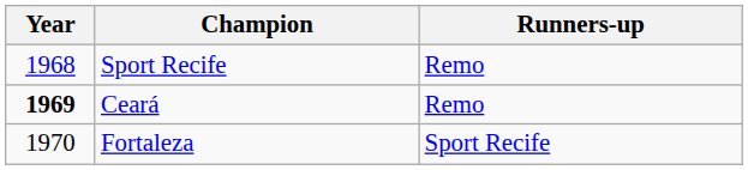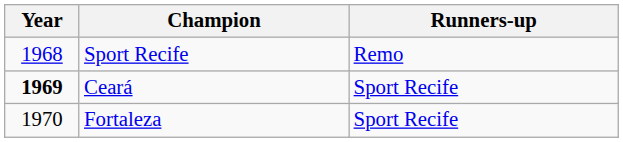Ceará | Runners-up: Remo -> Sport Recife
